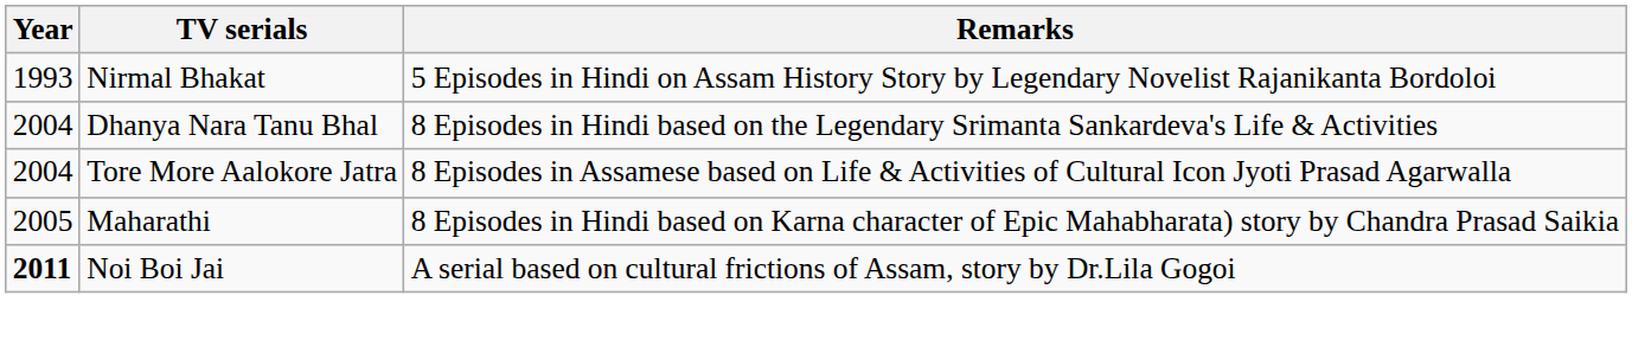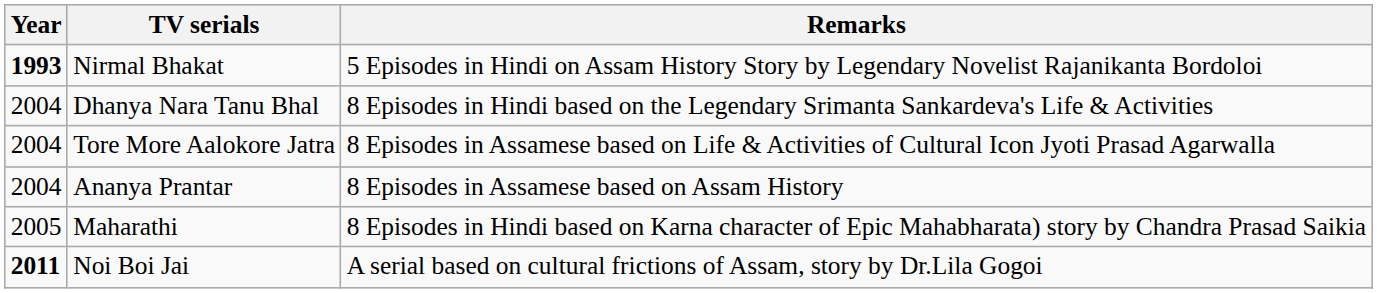Nirmal Bhakat | Year: normal -> bold
+ row: 2004 | Ananya Prantar | 8 Episodes in Assamese based on Assam History
